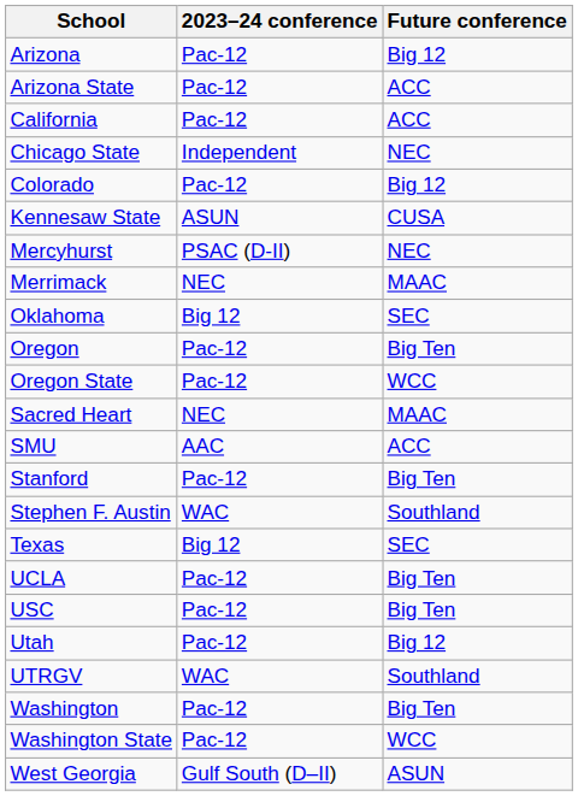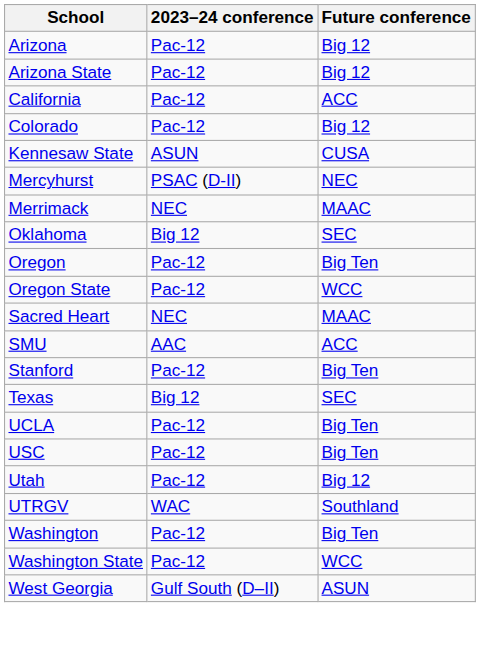Arizona State | Future conference: ACC -> Big 12
- row: Chicago State | Independent | NEC
- row: Stephen F. Austin | WAC | Southland
